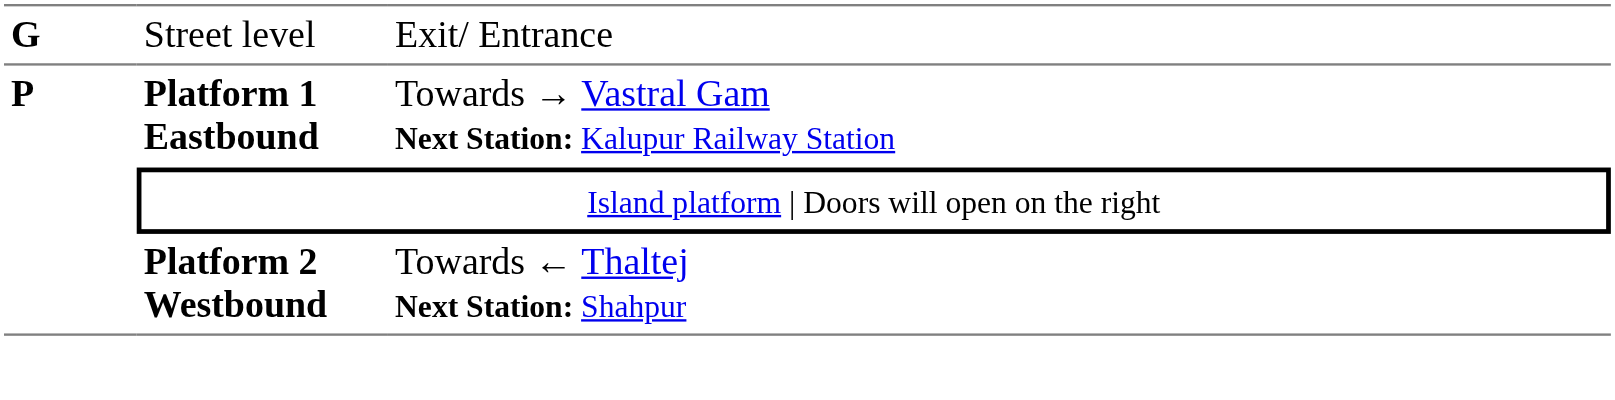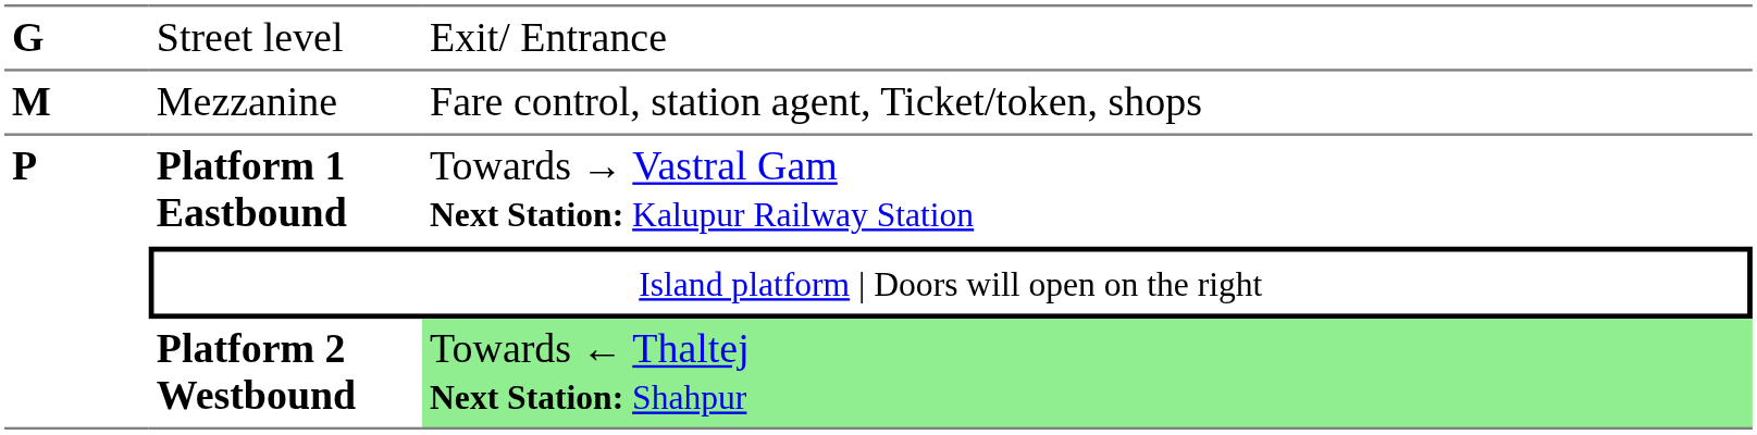+ row: M | Mezzanine | Fare control, station agent, Ticket/token, shops
Platform 2 Westbound | column 3: no background -> lightgreen background
